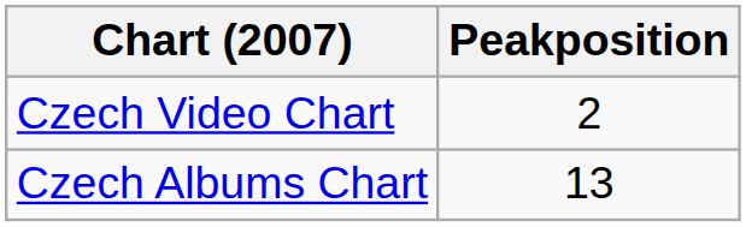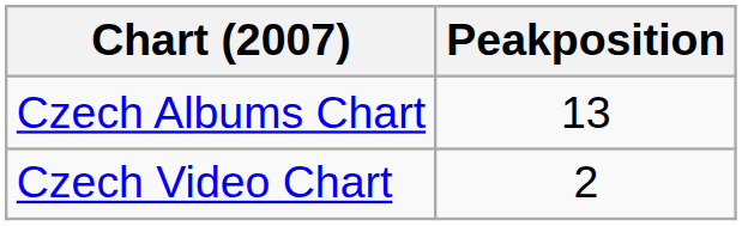rows swapped: Czech Video Chart <-> Czech Albums Chart
